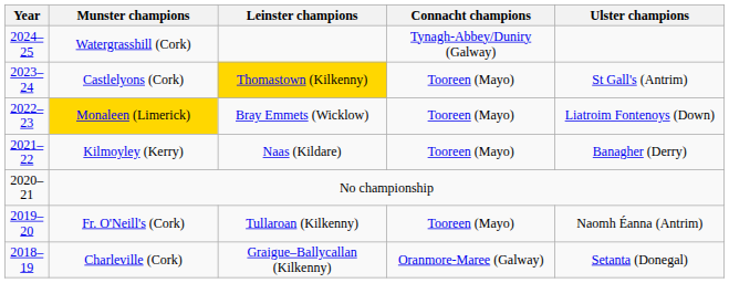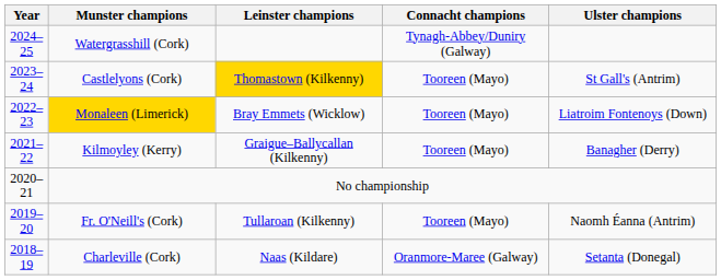Kilmoyley (Kerry) | Leinster champions: Naas (Kildare) -> Graigue–Ballycallan (Kilkenny)
Charleville (Cork) | Leinster champions: Graigue–Ballycallan (Kilkenny) -> Naas (Kildare)
